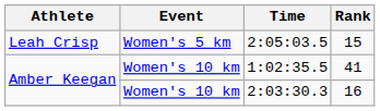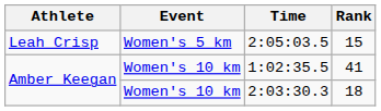2:03:30.3 | Rank: 16 -> 18
